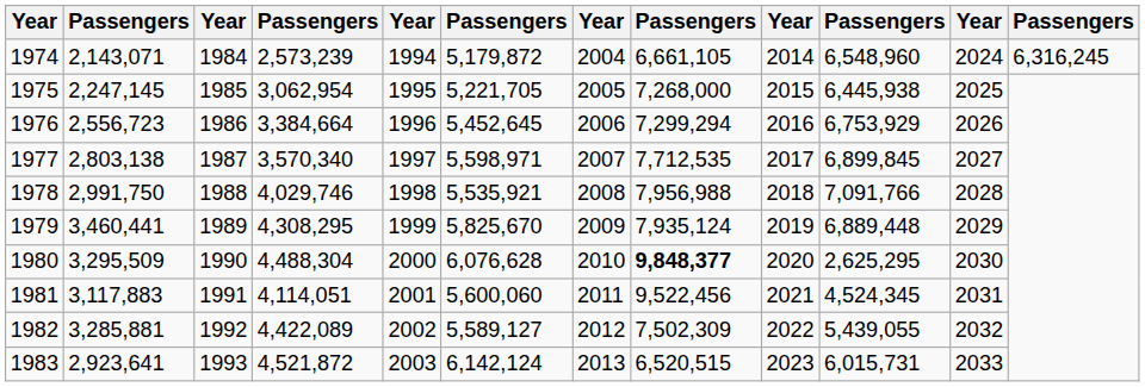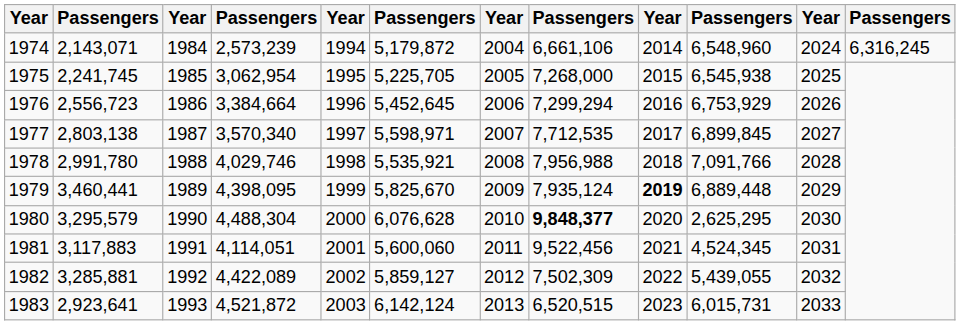1974 | column 8: 6,661,105 -> 6,661,106
1975 | column 2: 2,247,145 -> 2,241,745
1975 | column 6: 5,221,705 -> 5,225,705
1975 | column 10: 6,445,938 -> 6,545,938
1978 | column 2: 2,991,750 -> 2,991,780
1979 | column 4: 4,308,295 -> 4,398,095
1979 | column 9: normal -> bold
1980 | column 2: 3,295,509 -> 3,295,579
1982 | column 6: 5,589,127 -> 5,859,127
